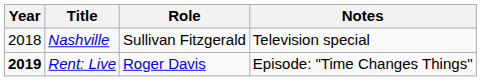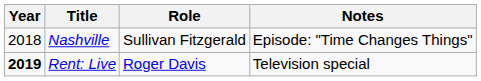Nashville | Notes: Television special -> Episode: "Time Changes Things"
Rent: Live | Notes: Episode: "Time Changes Things" -> Television special
